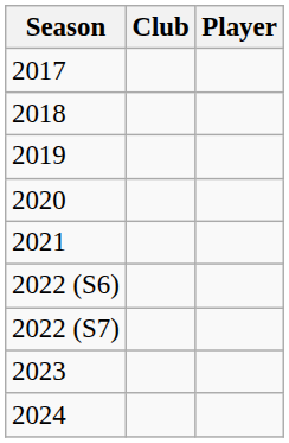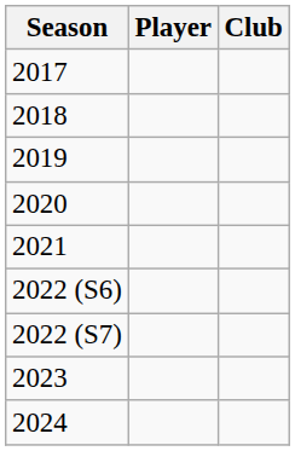columns swapped: Player <-> Club
